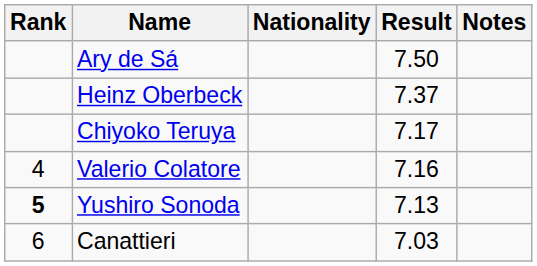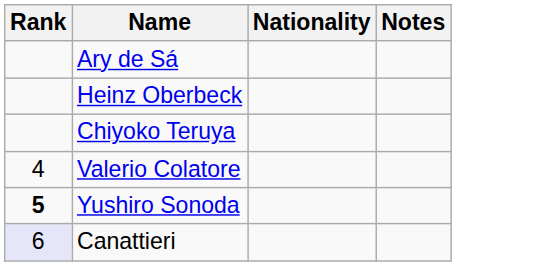- column: Result | 7.50 | 7.37 | 7.17 | 7.16 | 7.13 | 7.03
Canattieri | Rank: no background -> lavender background
